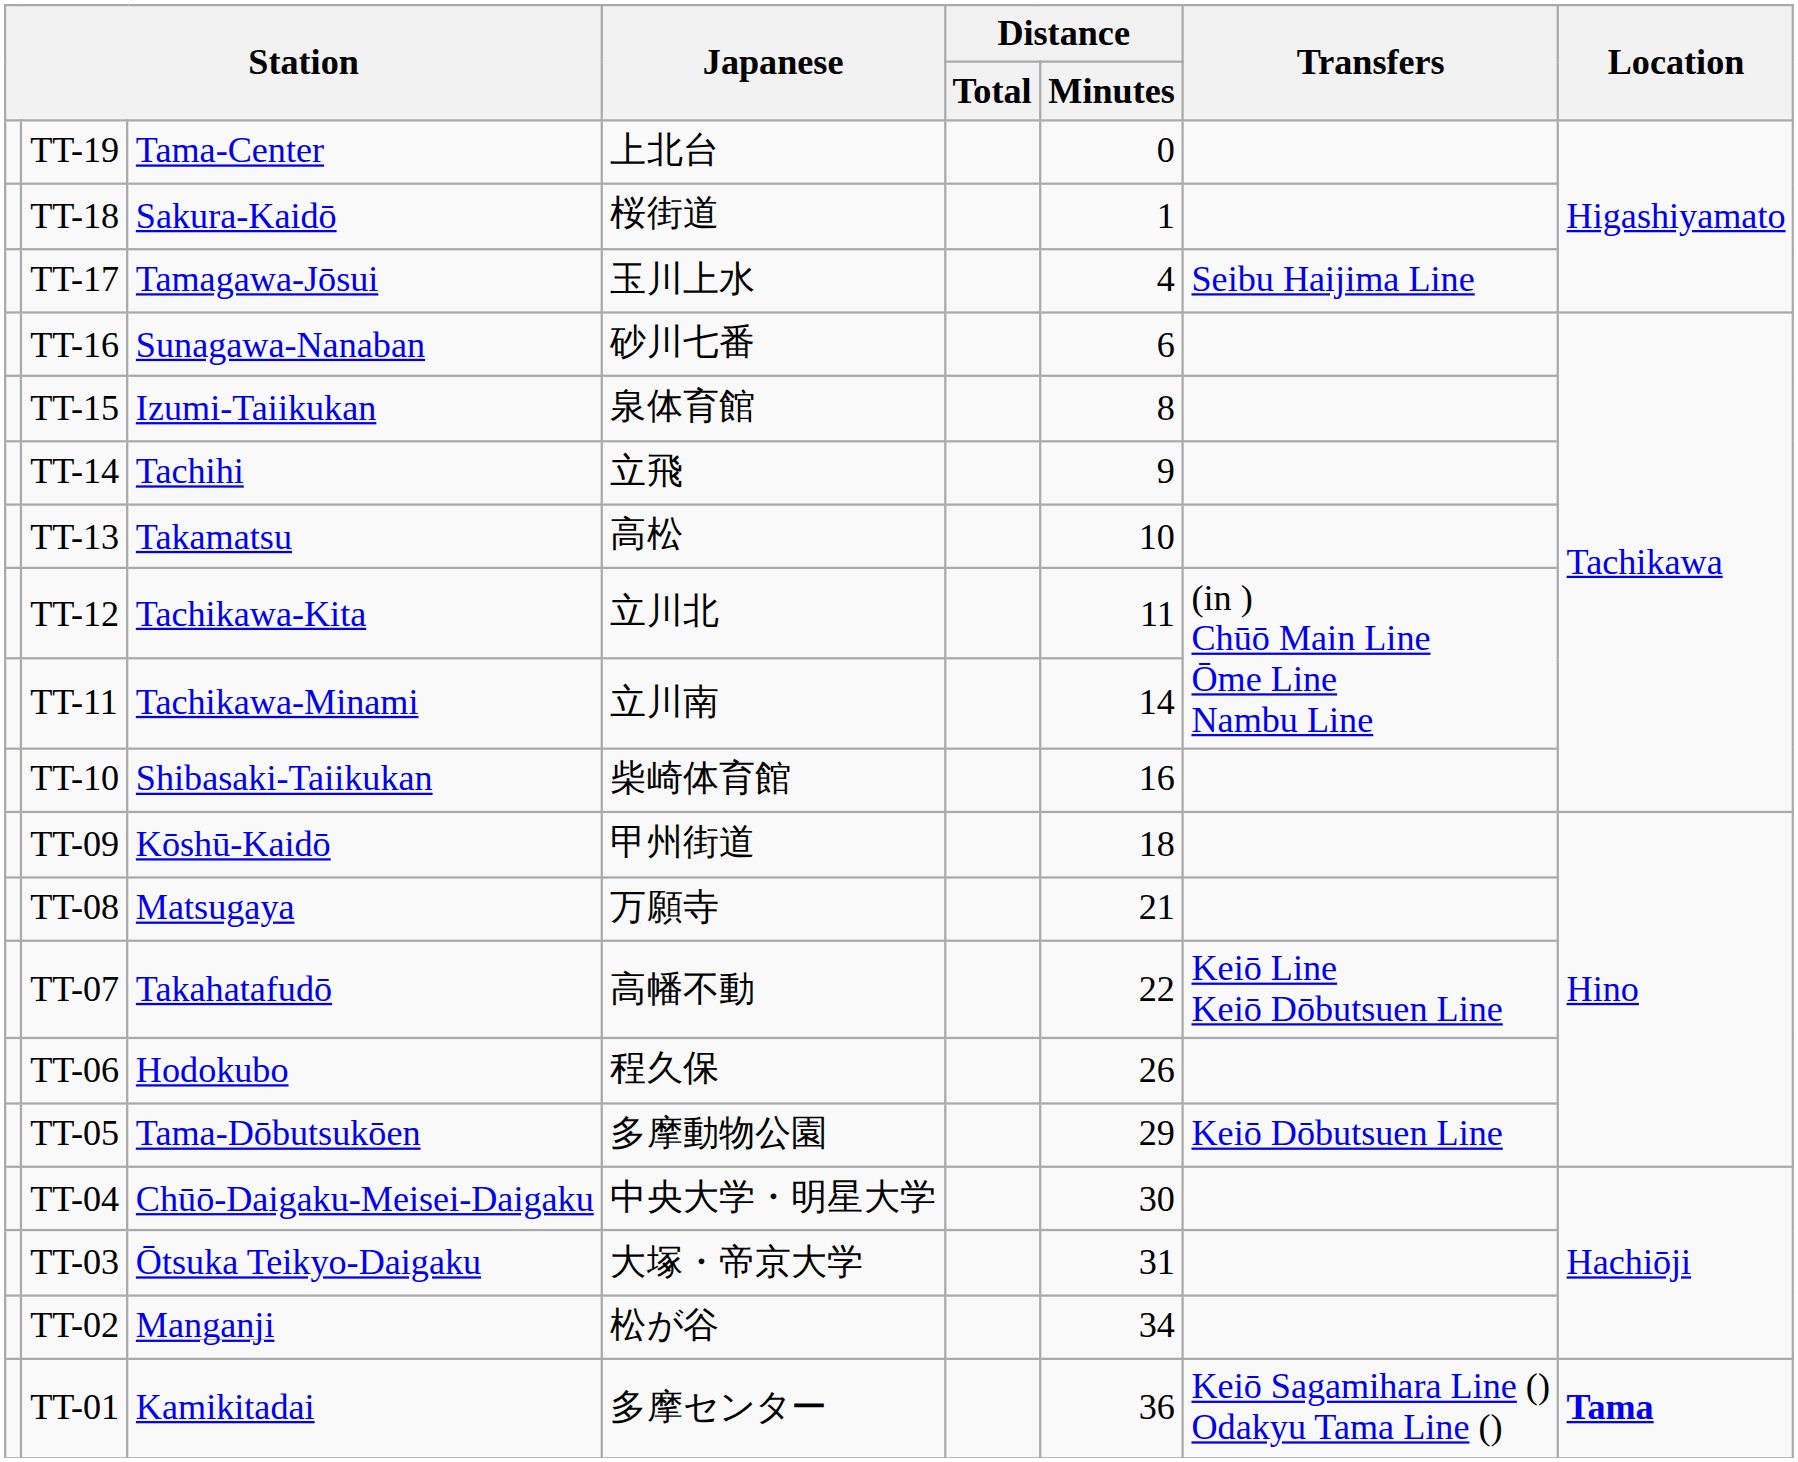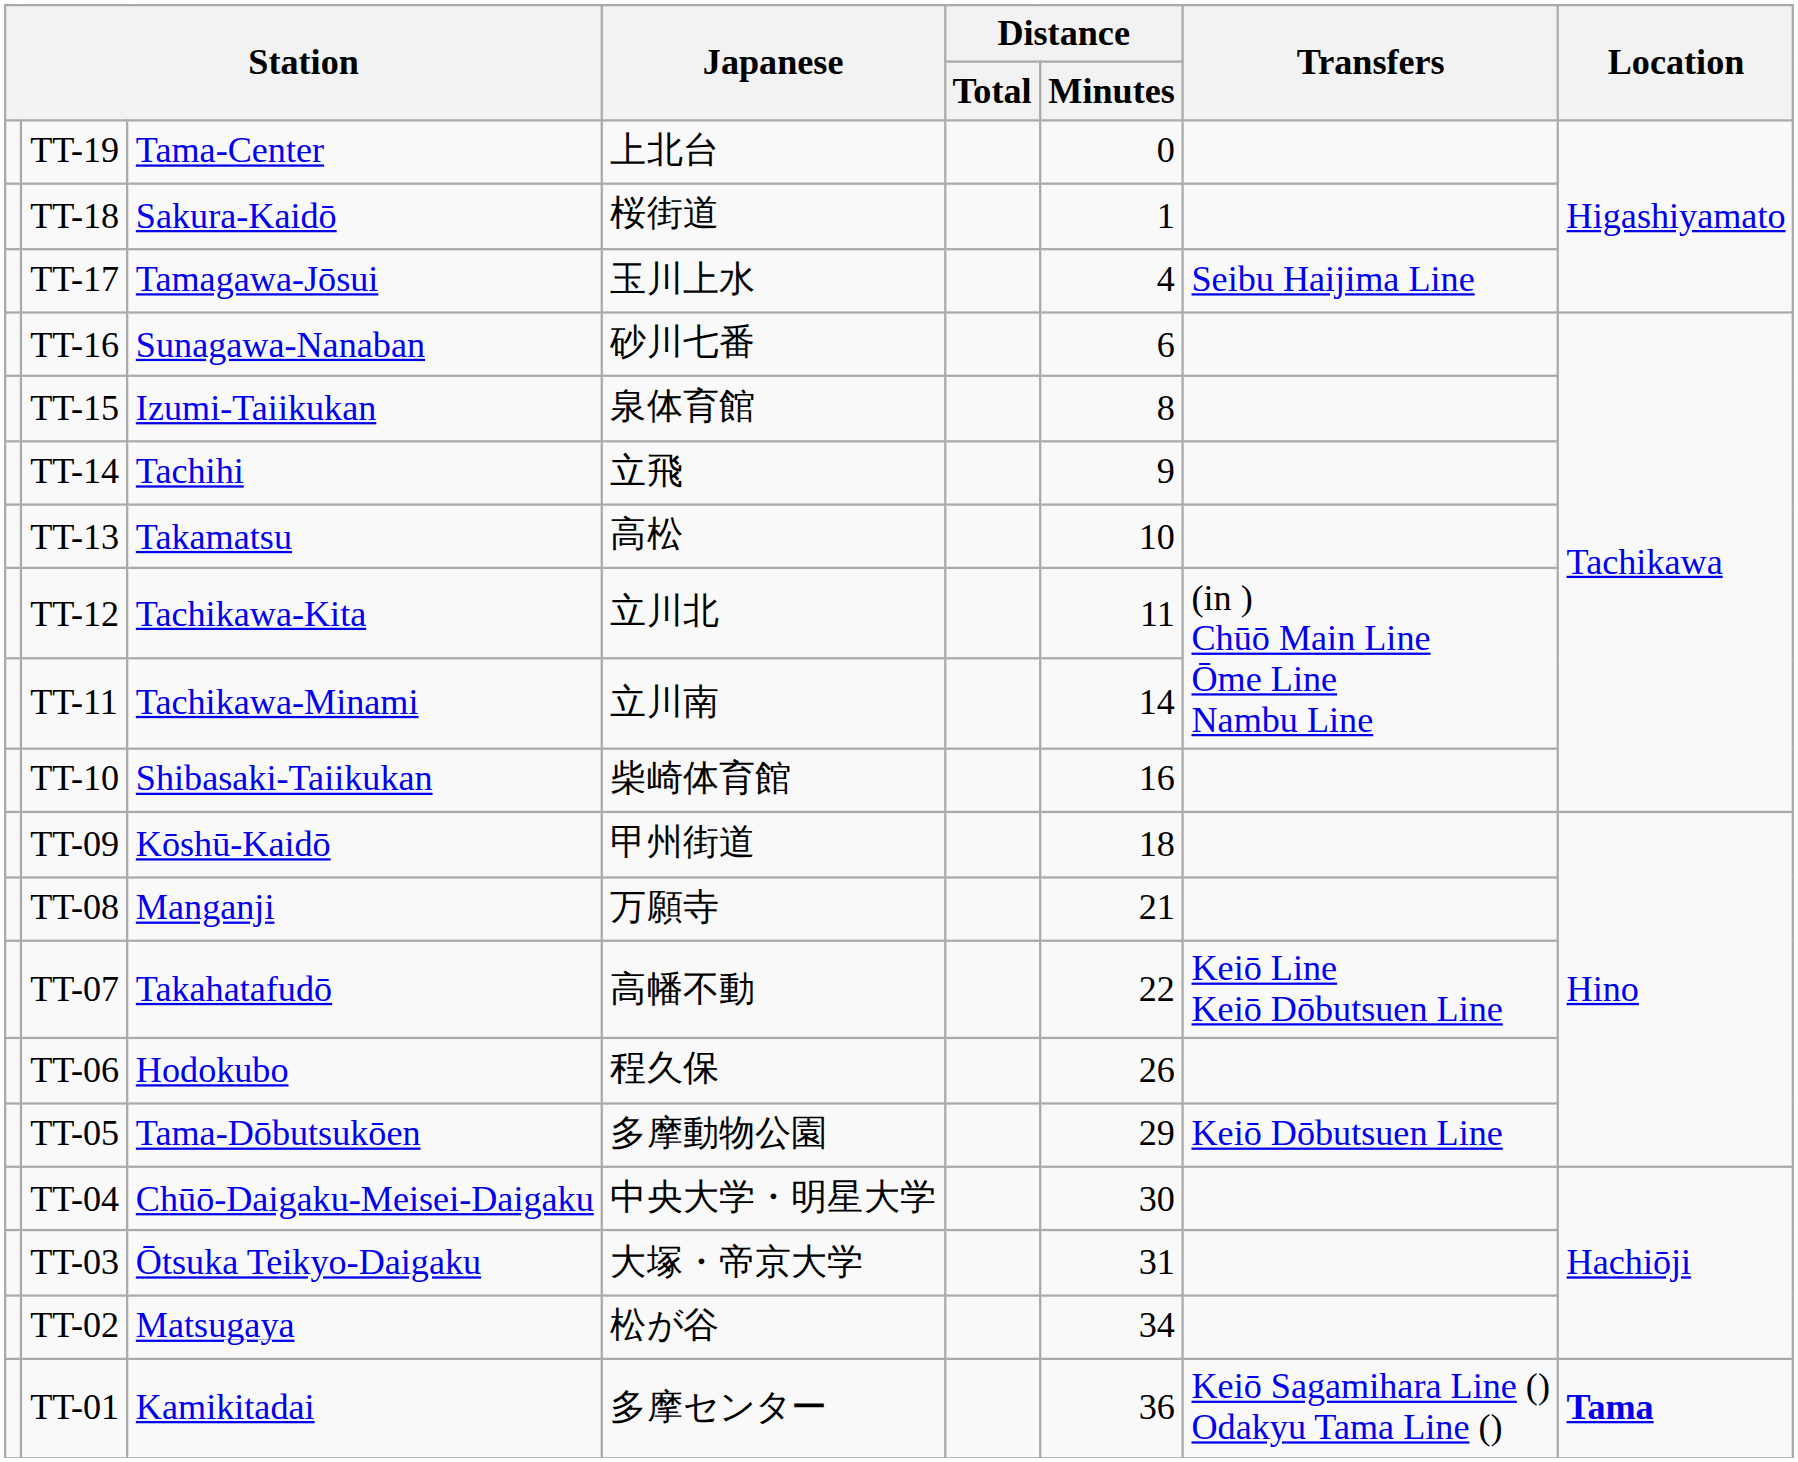TT-08 | column 3: Matsugaya -> Manganji
TT-02 | column 3: Manganji -> Matsugaya
